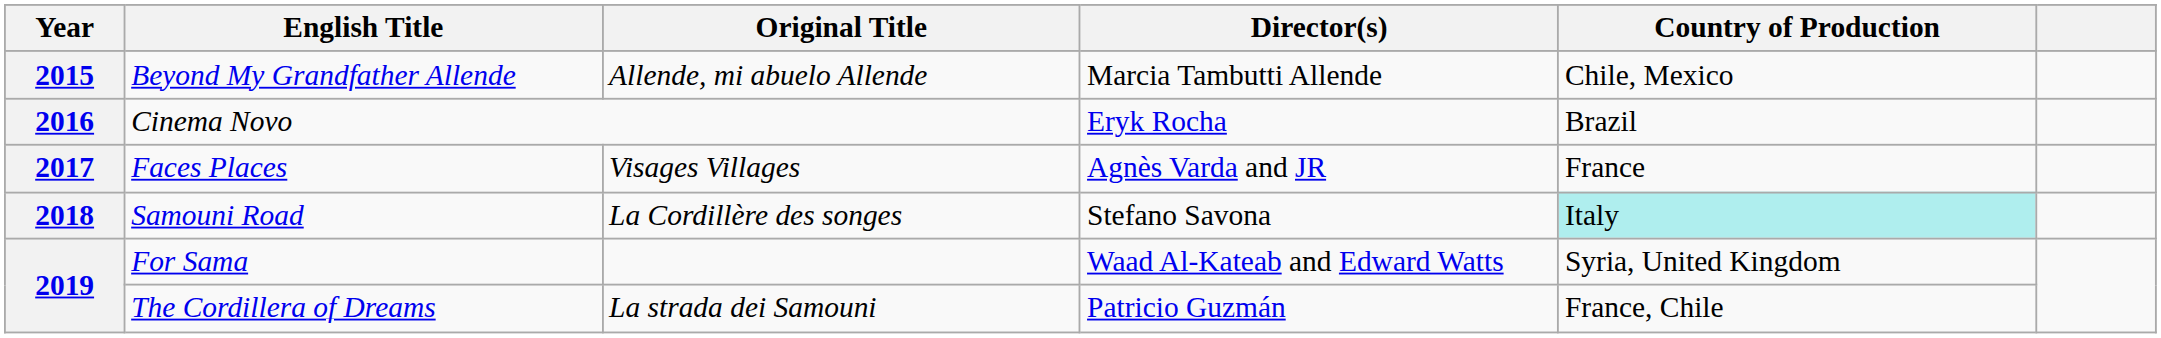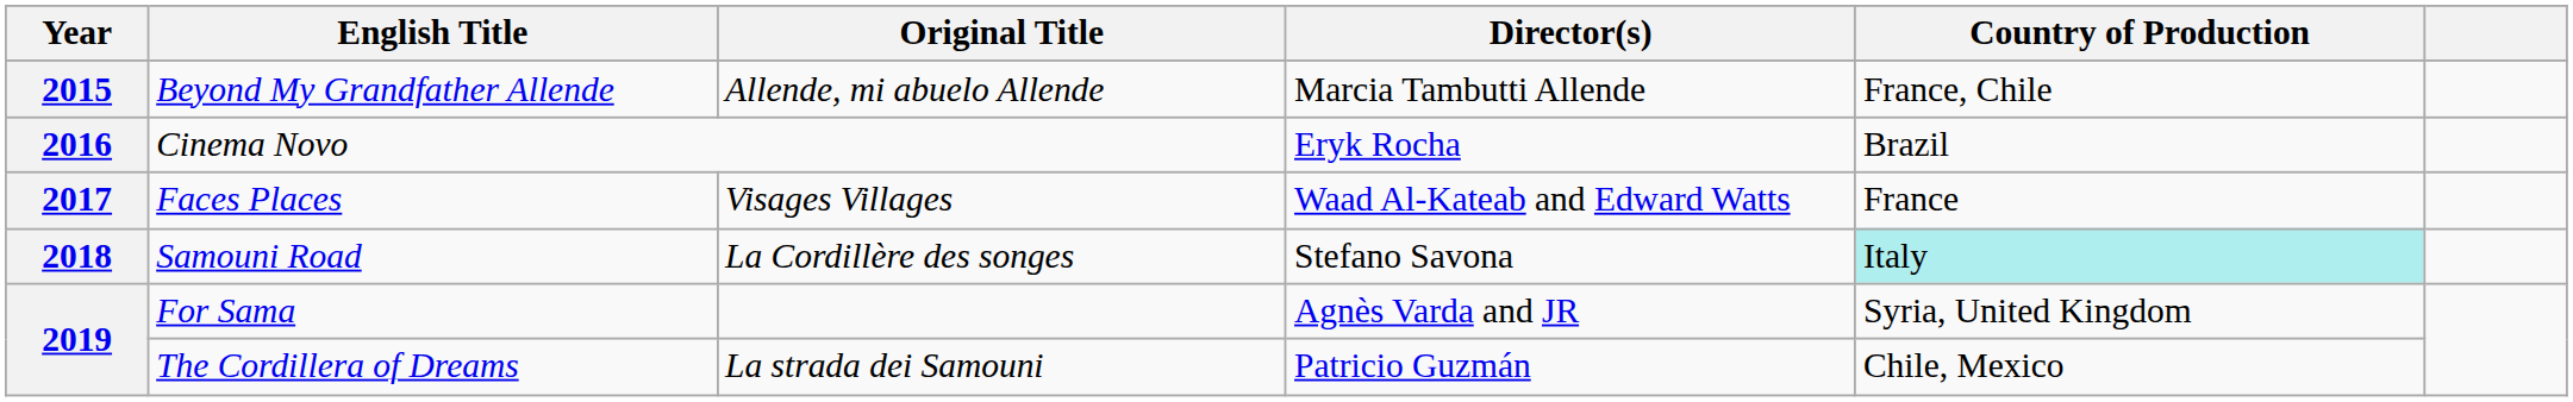Beyond My Grandfather Allende | Country of Production: Chile, Mexico -> France, Chile
Faces Places | Director(s): Agnès Varda and JR -> Waad Al-Kateab and Edward Watts
For Sama | Director(s): Waad Al-Kateab and Edward Watts -> Agnès Varda and JR
The Cordillera of Dreams | Country of Production: France, Chile -> Chile, Mexico
